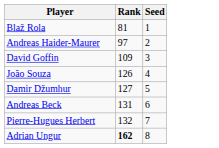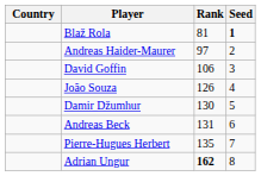+ column: Country
Blaž Rola | Seed: normal -> bold
David Goffin | Rank: 109 -> 106
Damir Džumhur | Rank: 127 -> 130
Pierre-Hugues Herbert | Rank: 132 -> 135
